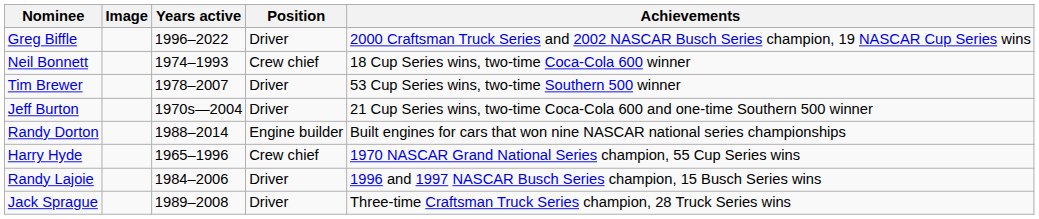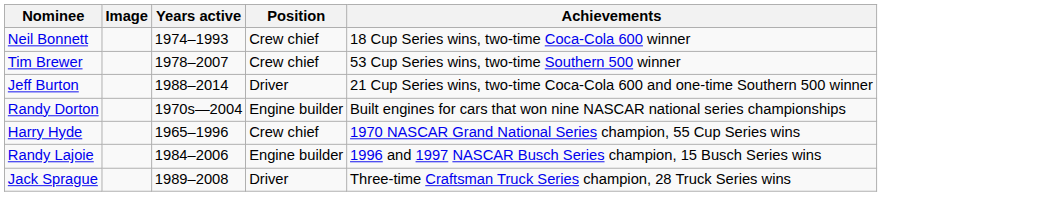- row: Greg Biffle | 1996–2022 | Driver | 2000 Craftsman Truck Series and 2002 NASCAR Busch Series champion, 19 NASCAR Cup Series wins
Tim Brewer | Position: Driver -> Crew chief
Jeff Burton | Years active: 1970s—2004 -> 1988–2014
Randy Dorton | Years active: 1988–2014 -> 1970s—2004
Randy Lajoie | Position: Driver -> Engine builder
